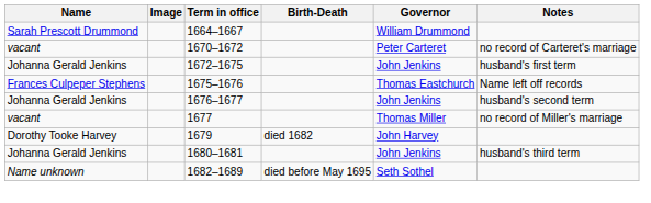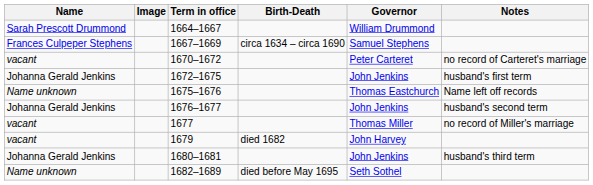+ row: Frances Culpeper Stephens | 1667–1669 | circa 1634 – circa 1690 | Samuel Stephens
1675–1676 | Name: Frances Culpeper Stephens -> Name unknown
1679 | Name: Dorothy Tooke Harvey -> vacant
